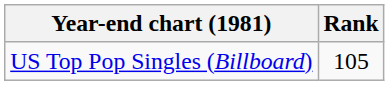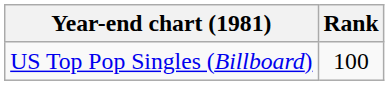US Top Pop Singles (Billboard) | Rank: 105 -> 100
